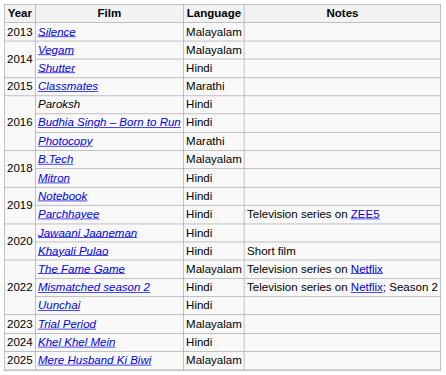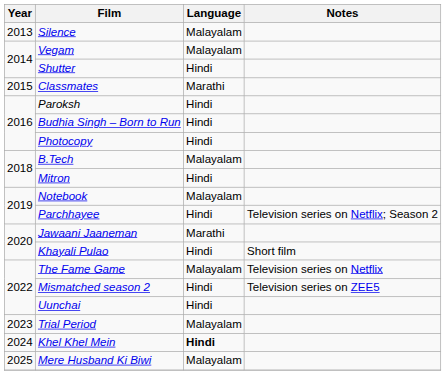Photocopy | Language: Marathi -> Hindi
Notebook | Language: Hindi -> Malayalam
Parchhayee | Notes: Television series on ZEE5 -> Television series on Netflix; Season 2
Jawaani Jaaneman | Language: Hindi -> Marathi
Mismatched season 2 | Notes: Television series on Netflix; Season 2 -> Television series on ZEE5
Khel Khel Mein | Language: normal -> bold
